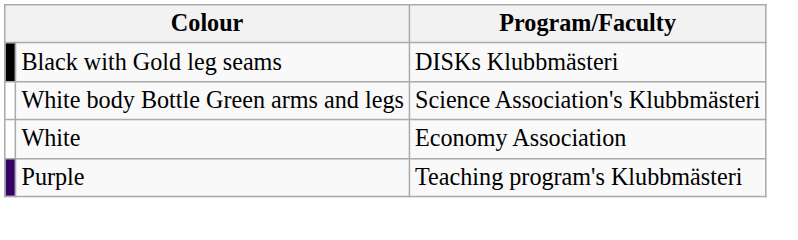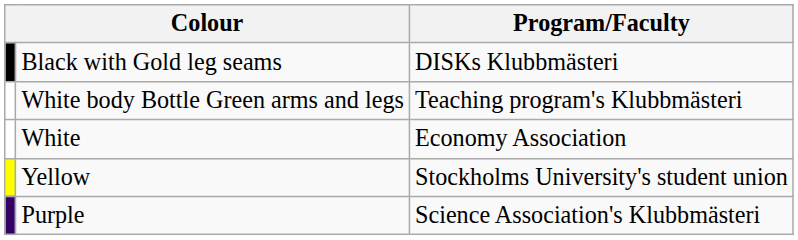White body Bottle Green arms and legs | Program/Faculty: Science Association's Klubbmästeri -> Teaching program's Klubbmästeri
+ row: Yellow | Stockholms University's student union
Purple | Program/Faculty: Teaching program's Klubbmästeri -> Science Association's Klubbmästeri
